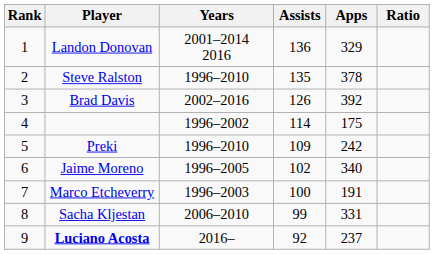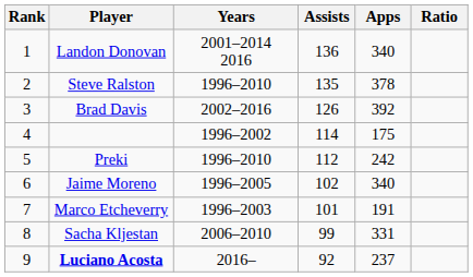Landon Donovan | Apps: 329 -> 340
Preki | Assists: 109 -> 112
Marco Etcheverry | Assists: 100 -> 101
